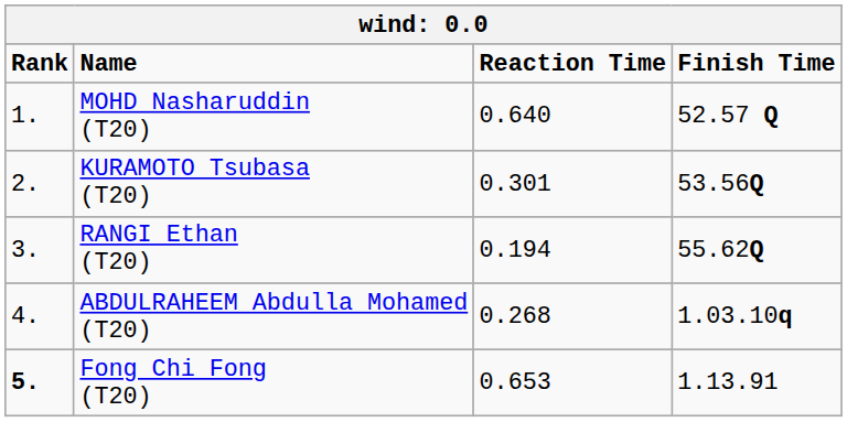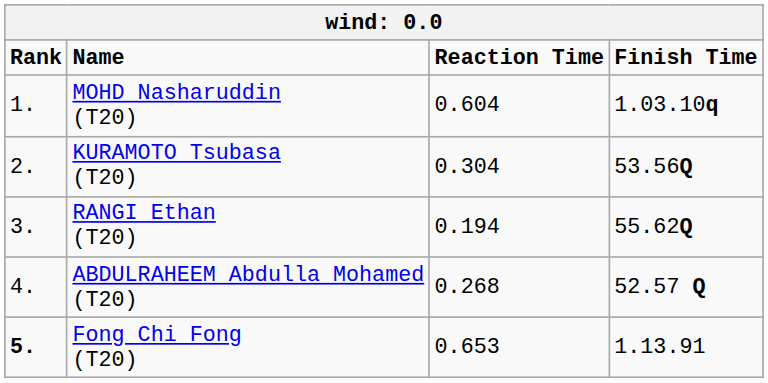MOHD Nasharuddin (T20) | Reaction Time: 0.640 -> 0.604
MOHD Nasharuddin (T20) | Finish Time: 52.57 Q -> 1.03.10q
KURAMOTO Tsubasa (T20) | Reaction Time: 0.301 -> 0.304
ABDULRAHEEM Abdulla Mohamed (T20) | Finish Time: 1.03.10q -> 52.57 Q
